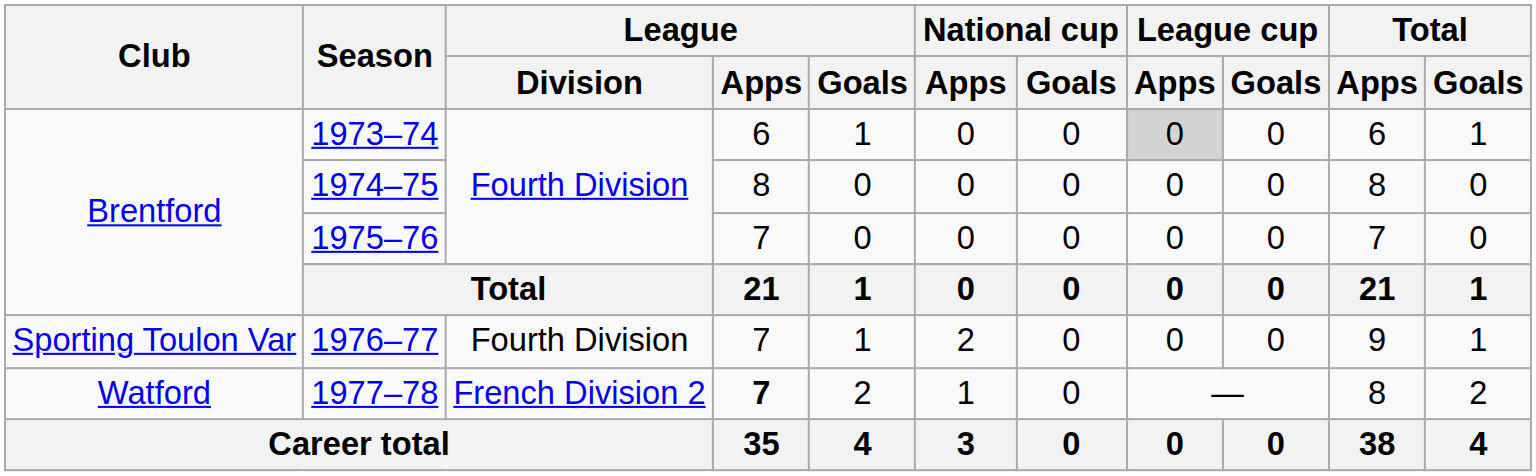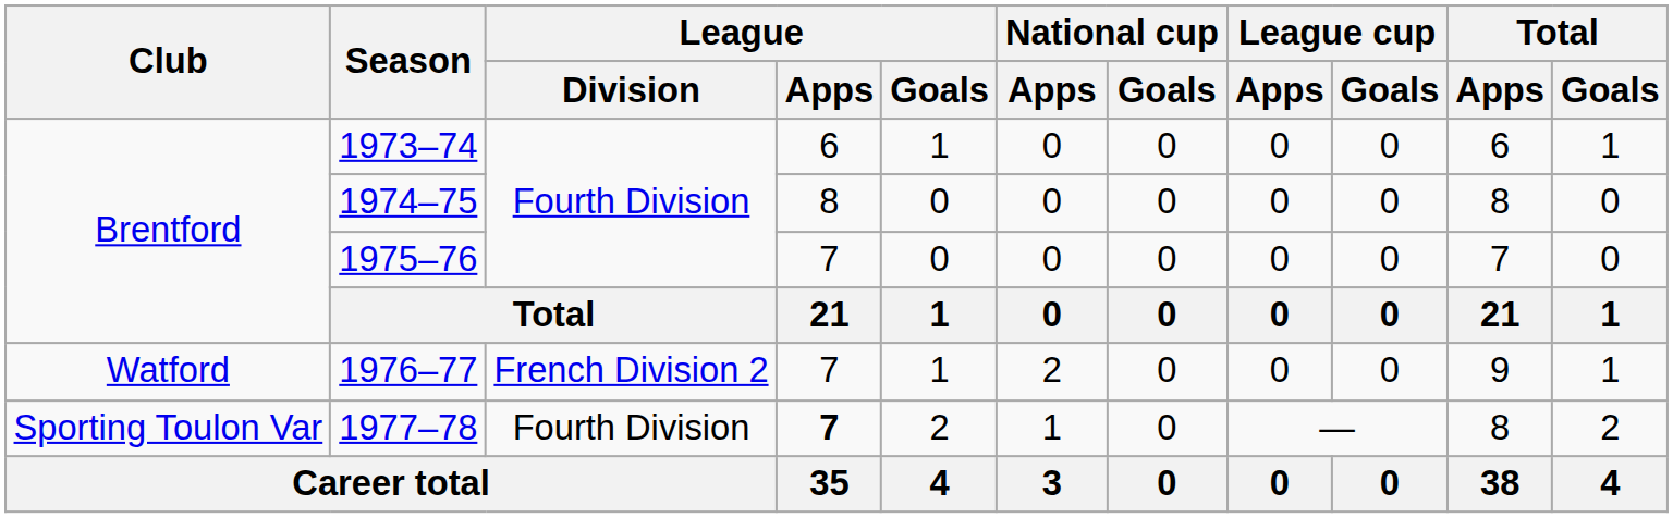1973–74 | League cup / Apps: lightgrey background -> no background
1976–77 | Club: Sporting Toulon Var -> Watford
1976–77 | League / Division: Fourth Division -> French Division 2
1977–78 | Club: Watford -> Sporting Toulon Var
1977–78 | League / Division: French Division 2 -> Fourth Division
